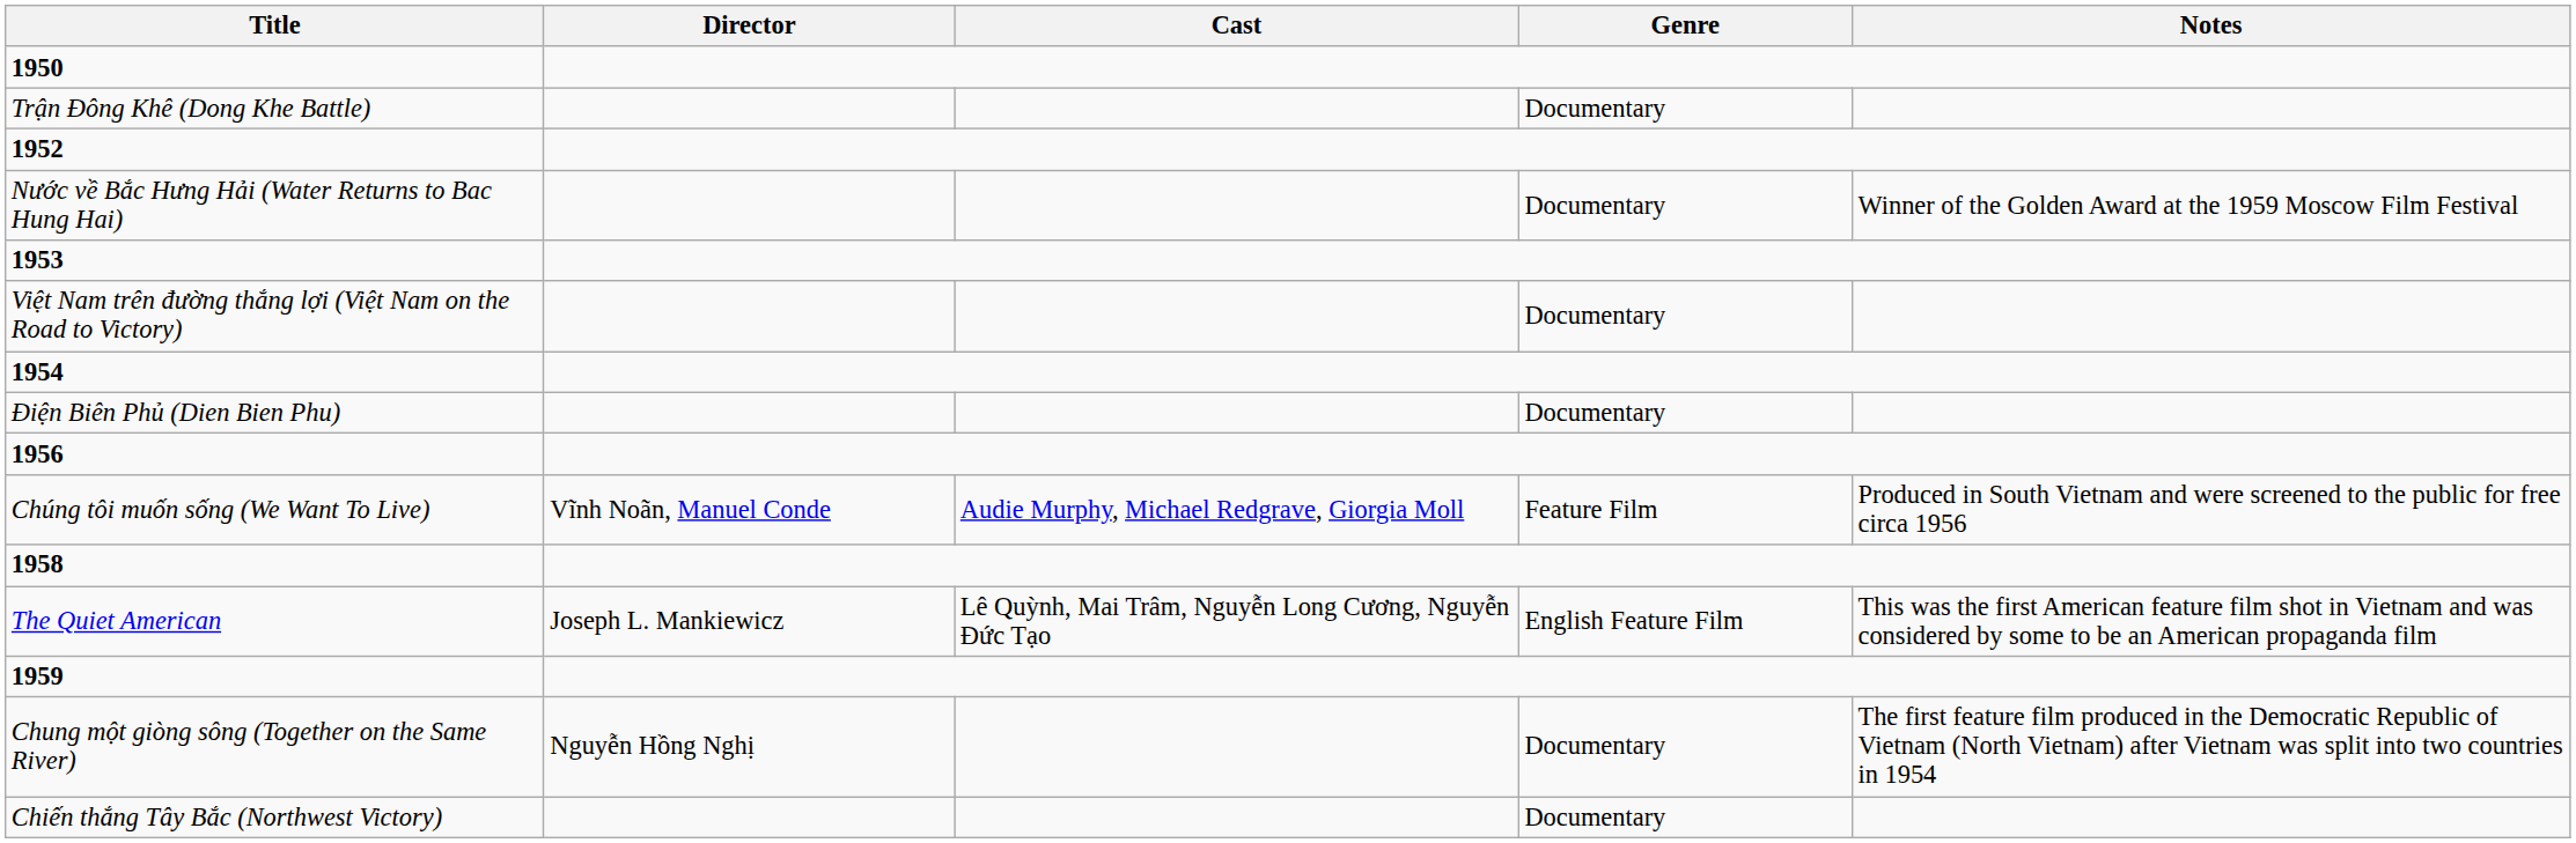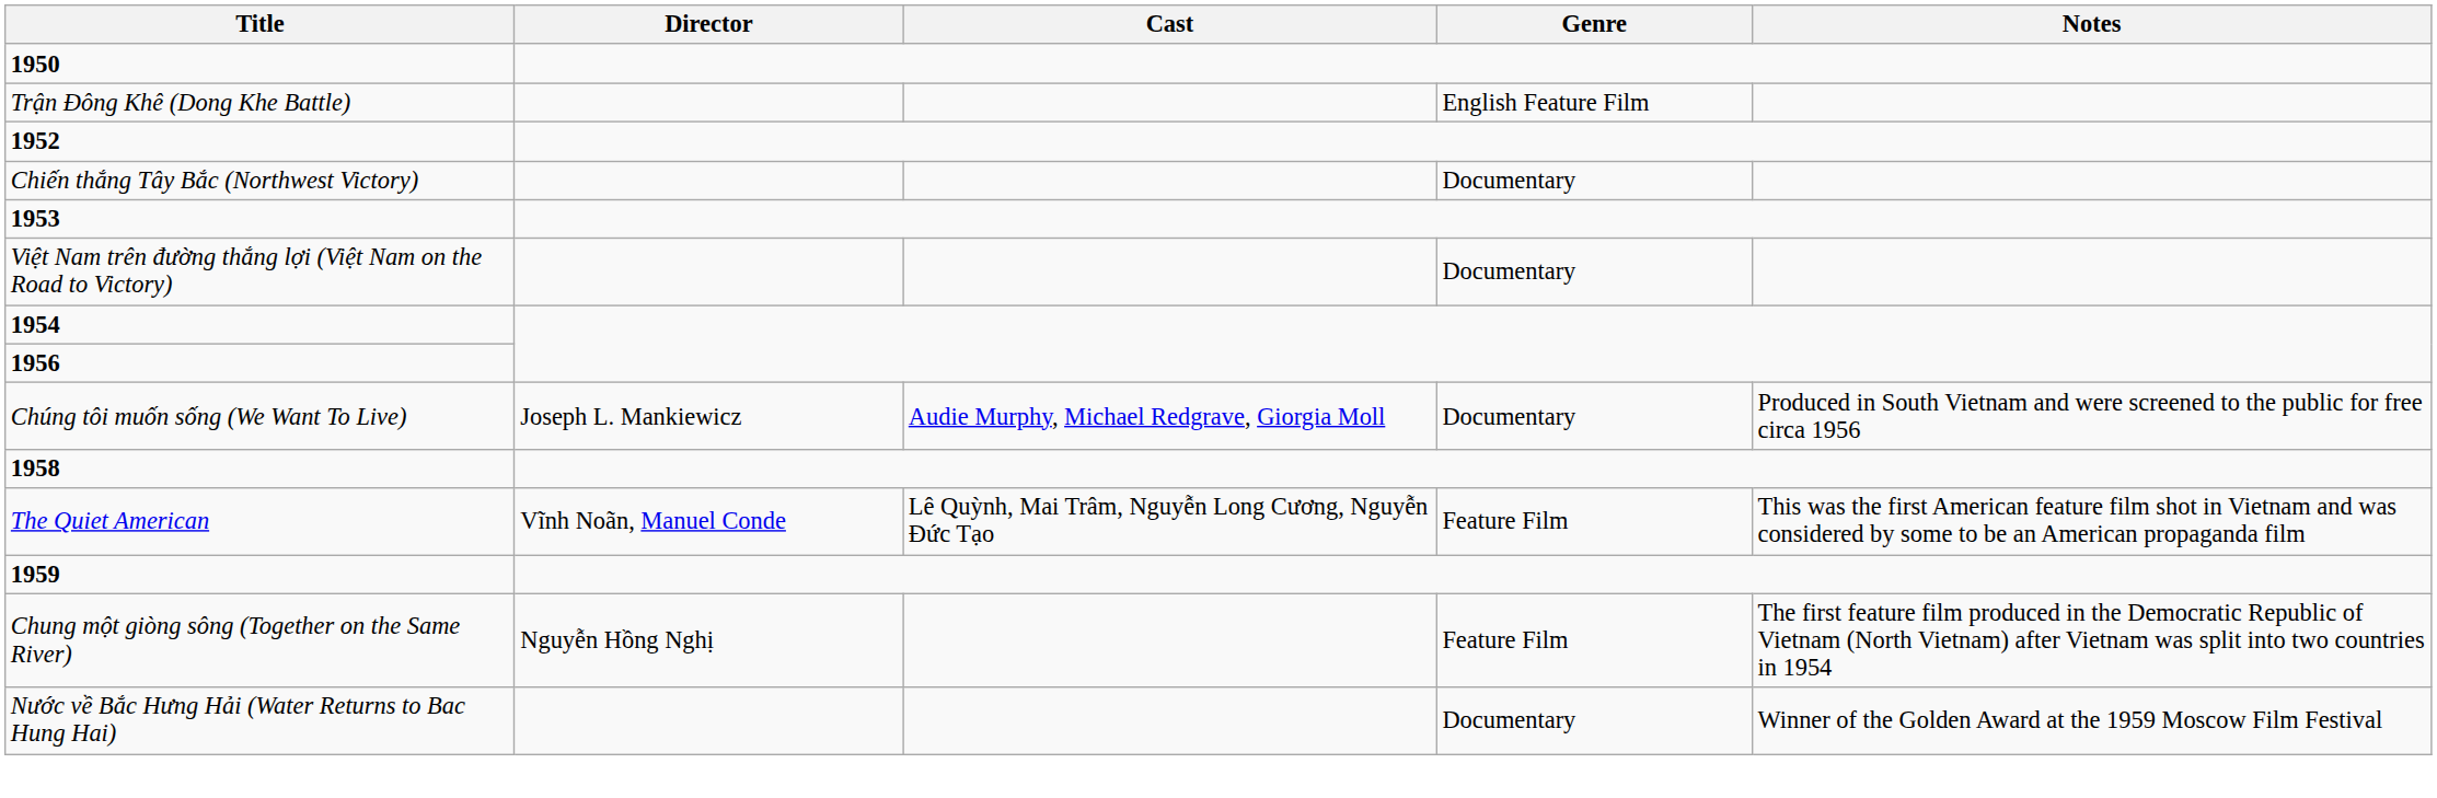Trận Đông Khê (Dong Khe Battle) | Genre: Documentary -> English Feature Film
rows swapped: Chiến thắng Tây Bắc (Northwest Victory) <-> Nước về Bắc Hưng Hải (Water Returns to Bac Hung Hai)
- row: Điện Biên Phủ (Dien Bien Phu) | Documentary
Chúng tôi muốn sống (We Want To Live) | Director: Vĩnh Noãn, Manuel Conde -> Joseph L. Mankiewicz
Chúng tôi muốn sống (We Want To Live) | Genre: Feature Film -> Documentary
The Quiet American | Director: Joseph L. Mankiewicz -> Vĩnh Noãn, Manuel Conde
The Quiet American | Genre: English Feature Film -> Feature Film
Chung một giòng sông (Together on the Same River) | Genre: Documentary -> Feature Film
